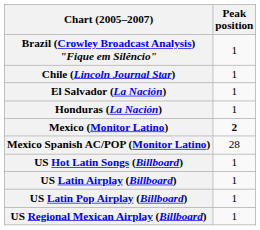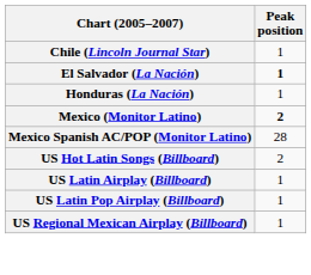- row: Brazil (Crowley Broadcast Analysis) "Fique em Silêncio" | 1
El Salvador (La Nación) | Peak position: normal -> bold
US Hot Latin Songs (Billboard) | Peak position: 1 -> 2
